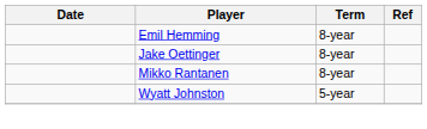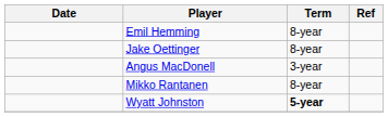+ row: Angus MacDonell | 3-year
Wyatt Johnston | Term: normal -> bold
